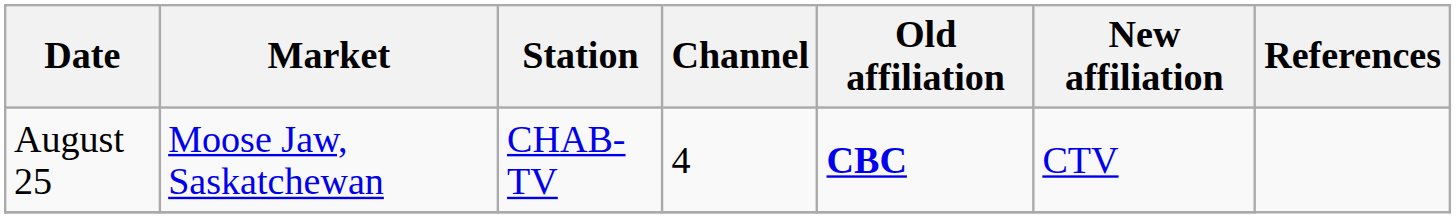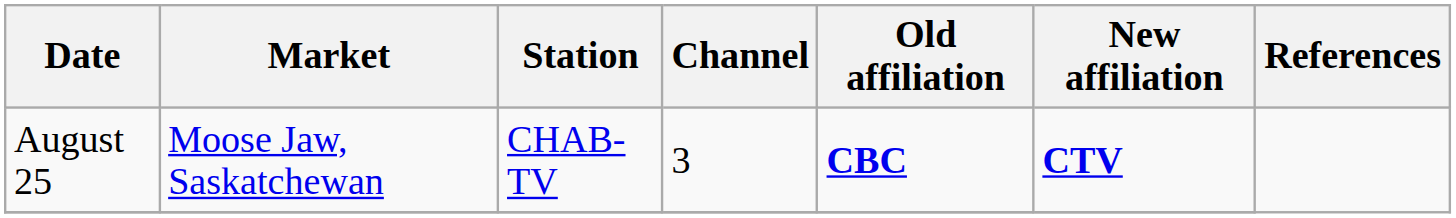August 25 | Channel: 4 -> 3
August 25 | New affiliation: normal -> bold
